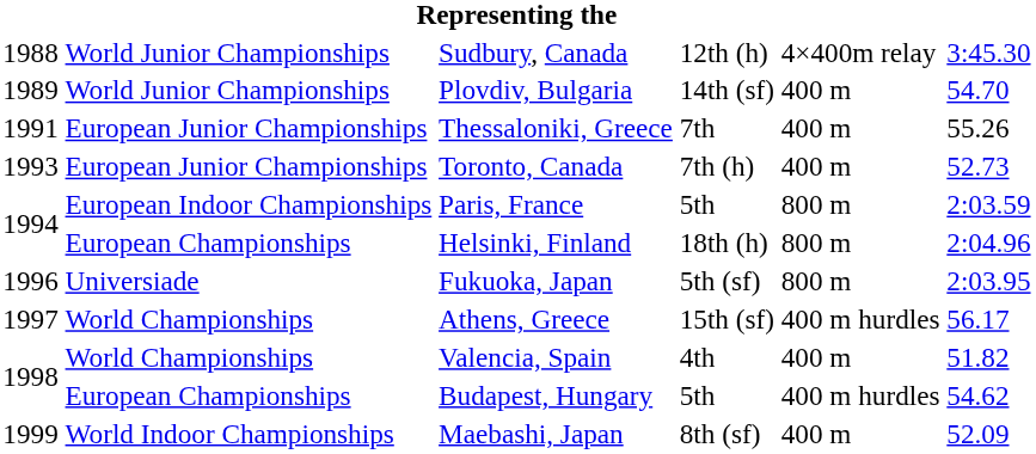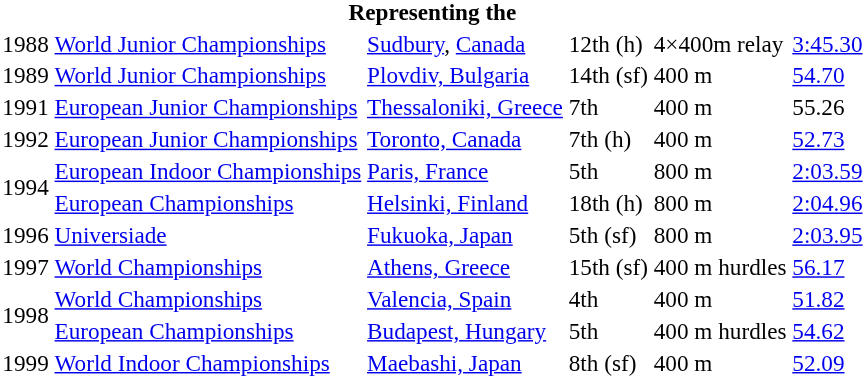Toronto, Canada | column 1: 1993 -> 1992
